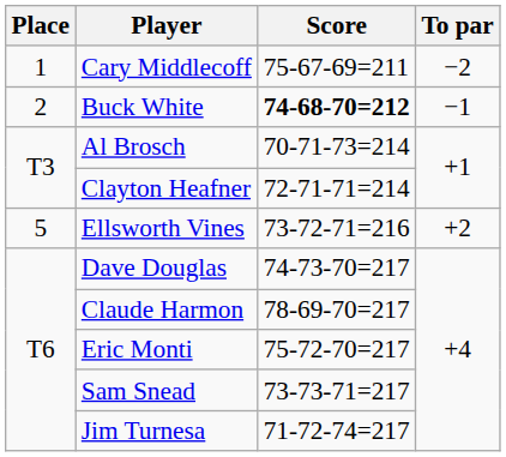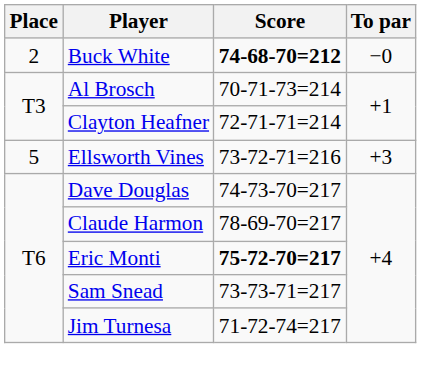- row: 1 | Cary Middlecoff | 75-67-69=211 | −2
Buck White | To par: −1 -> −0
Ellsworth Vines | To par: +2 -> +3
Eric Monti | Score: normal -> bold
